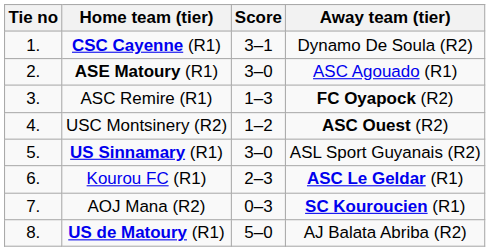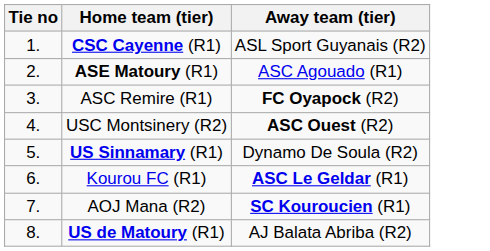- column: Score | 3–1 | 3–0 | 1–3 | 1–2 | 3–0 | 2–3 | 0–3 | 5–0
CSC Cayenne (R1) | Away team (tier): Dynamo De Soula (R2) -> ASL Sport Guyanais (R2)
US Sinnamary (R1) | Away team (tier): ASL Sport Guyanais (R2) -> Dynamo De Soula (R2)
